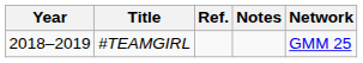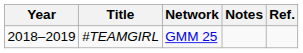columns swapped: Network <-> Ref.
